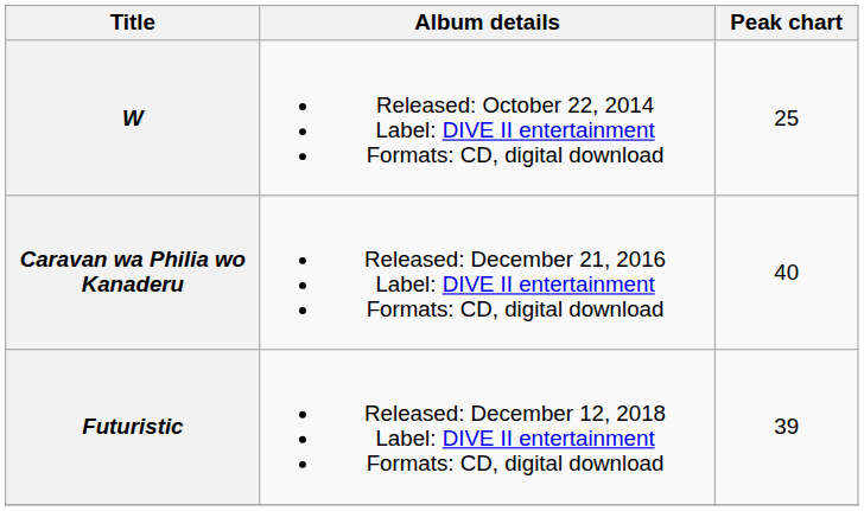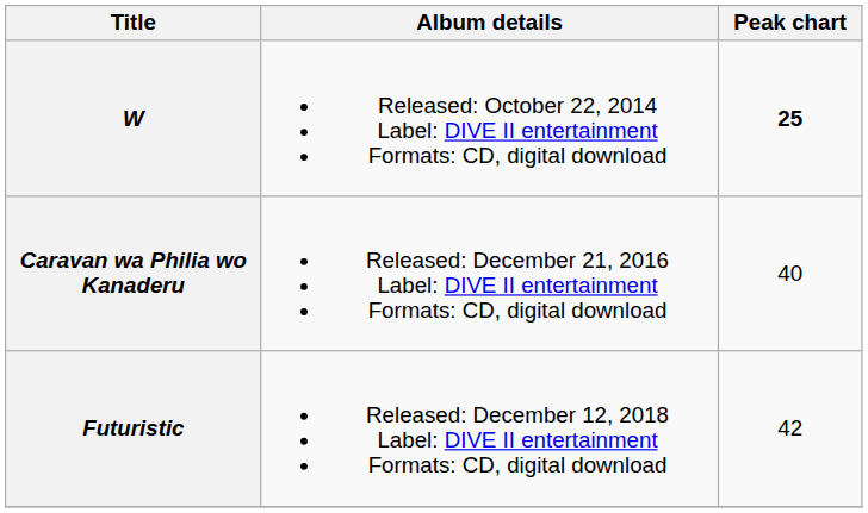W | Peak chart: normal -> bold
Futuristic | Peak chart: 39 -> 42
